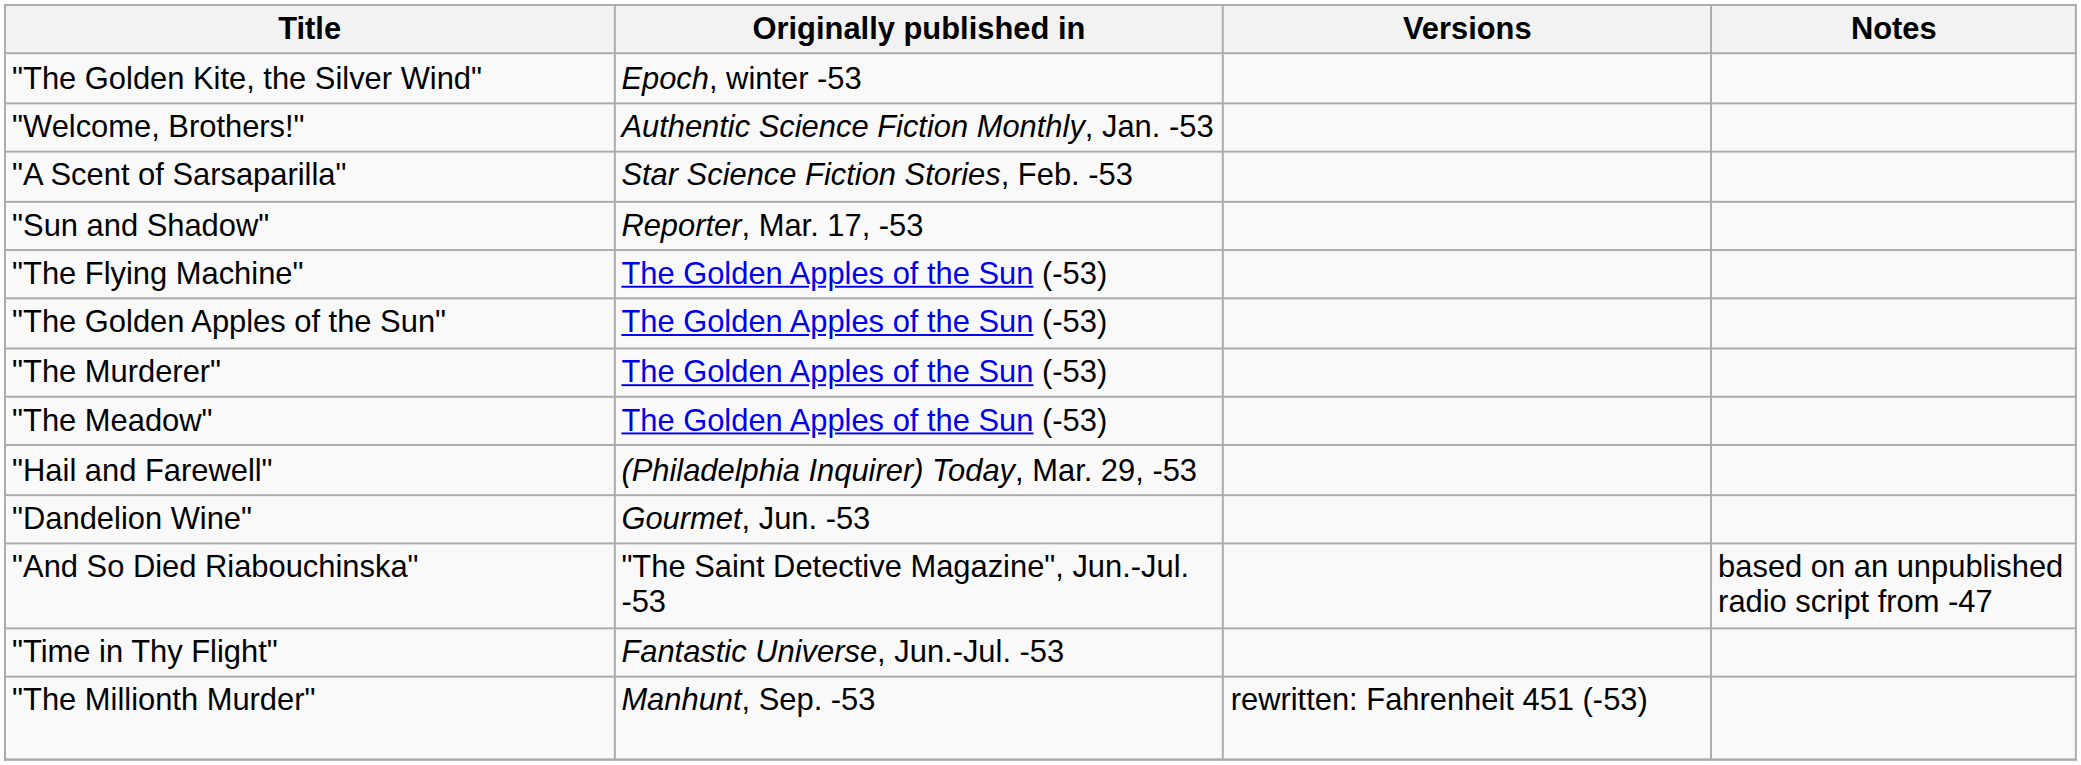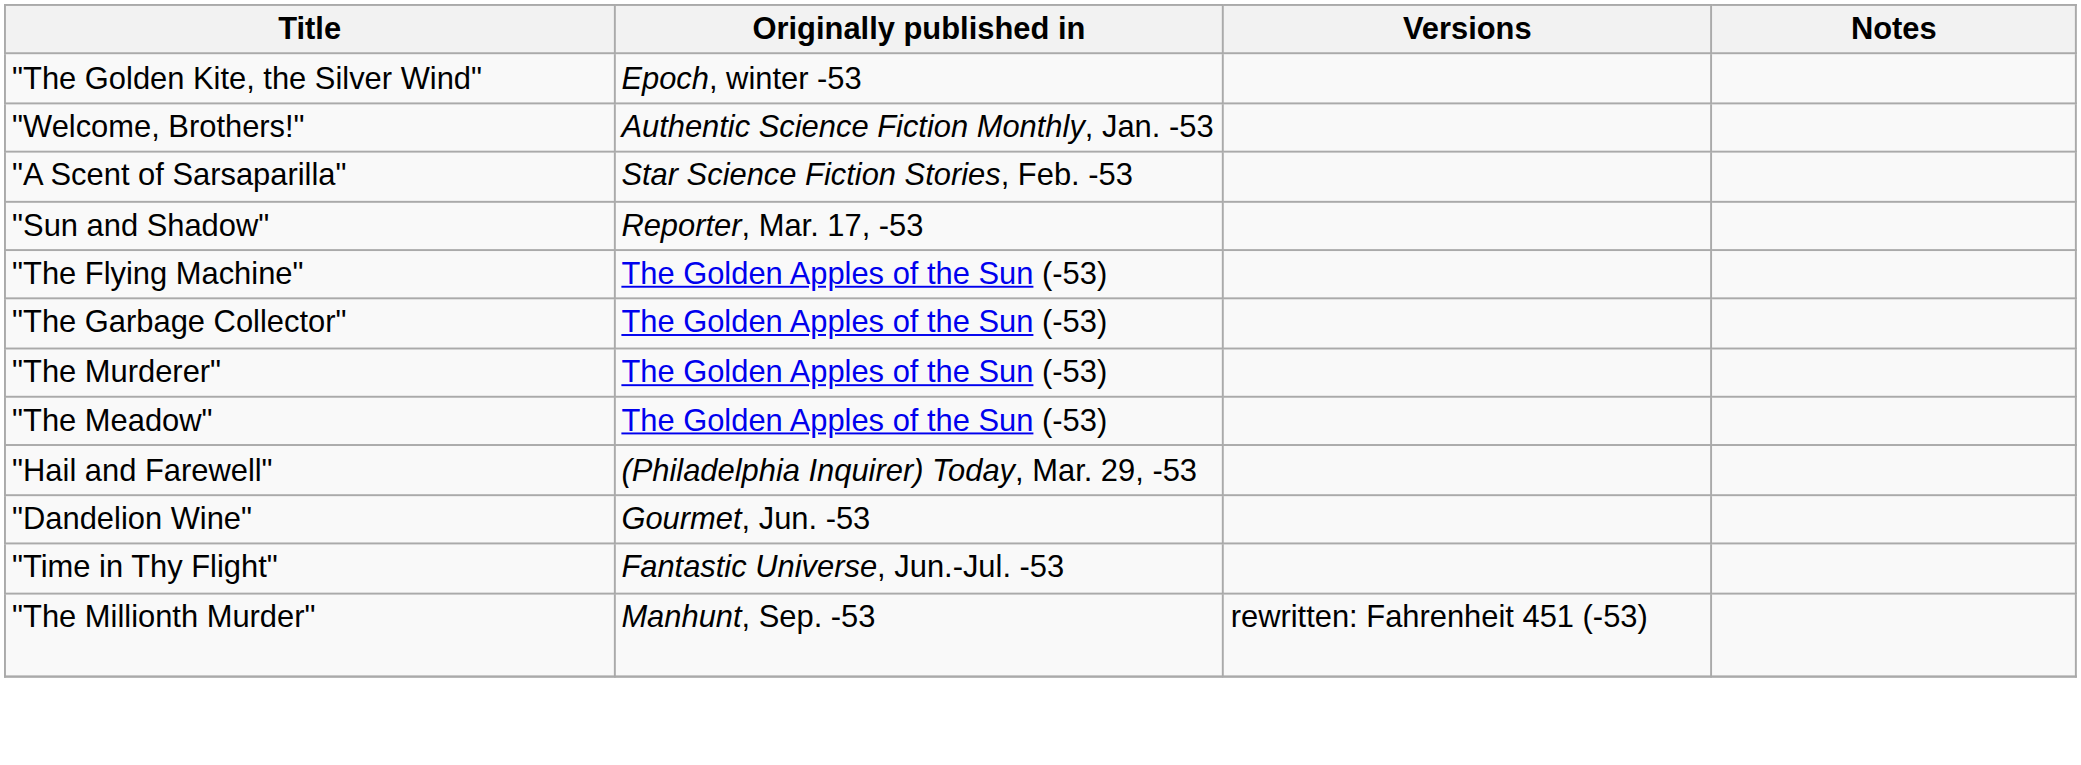+ row: "The Garbage Collector" | The Golden Apples of the Sun (-53)
- row: "The Golden Apples of the Sun" | The Golden Apples of the Sun (-53)
- row: "And So Died Riabouchinska" | "The Saint Detective Magazine", Jun.-Jul. -53 | based on an unpublished radio script from -47
